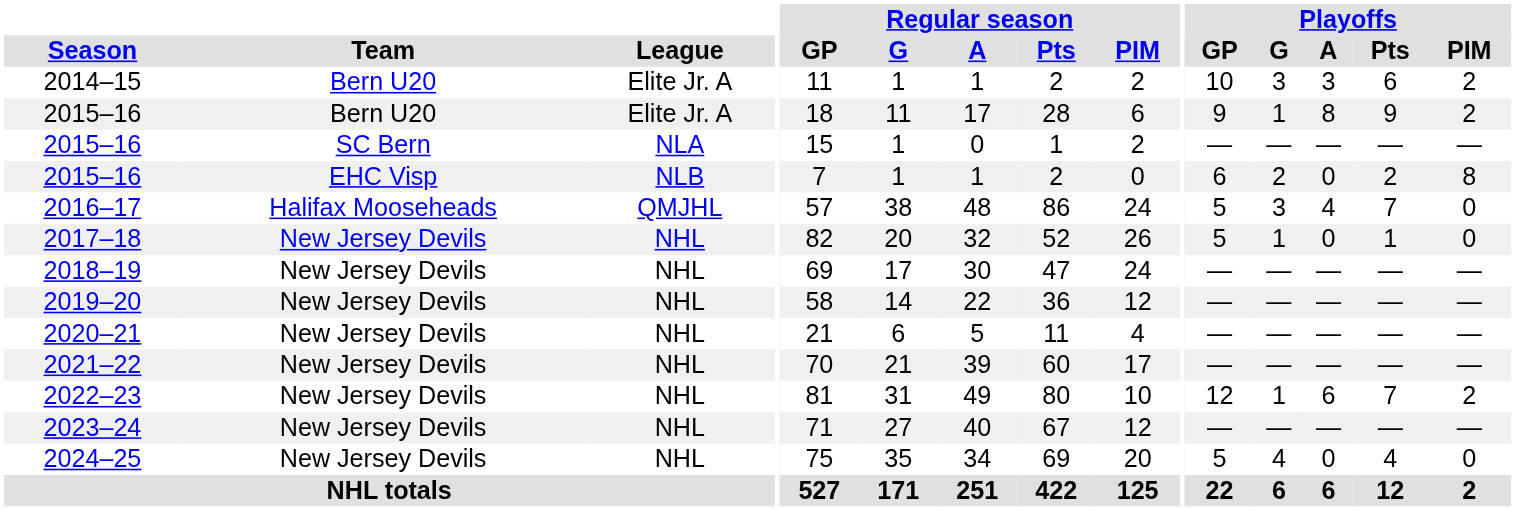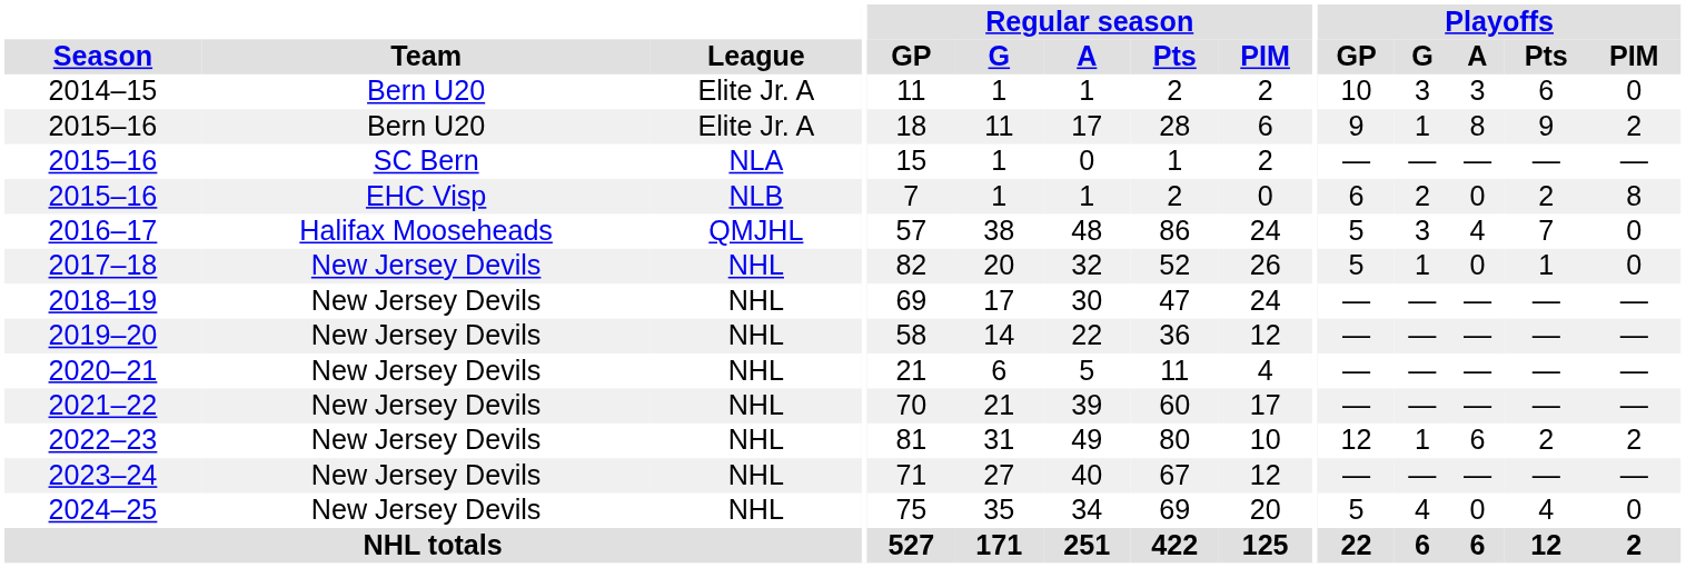2014–15 | Playoffs / PIM: 2 -> 0
2022–23 | Playoffs / Pts: 7 -> 2
